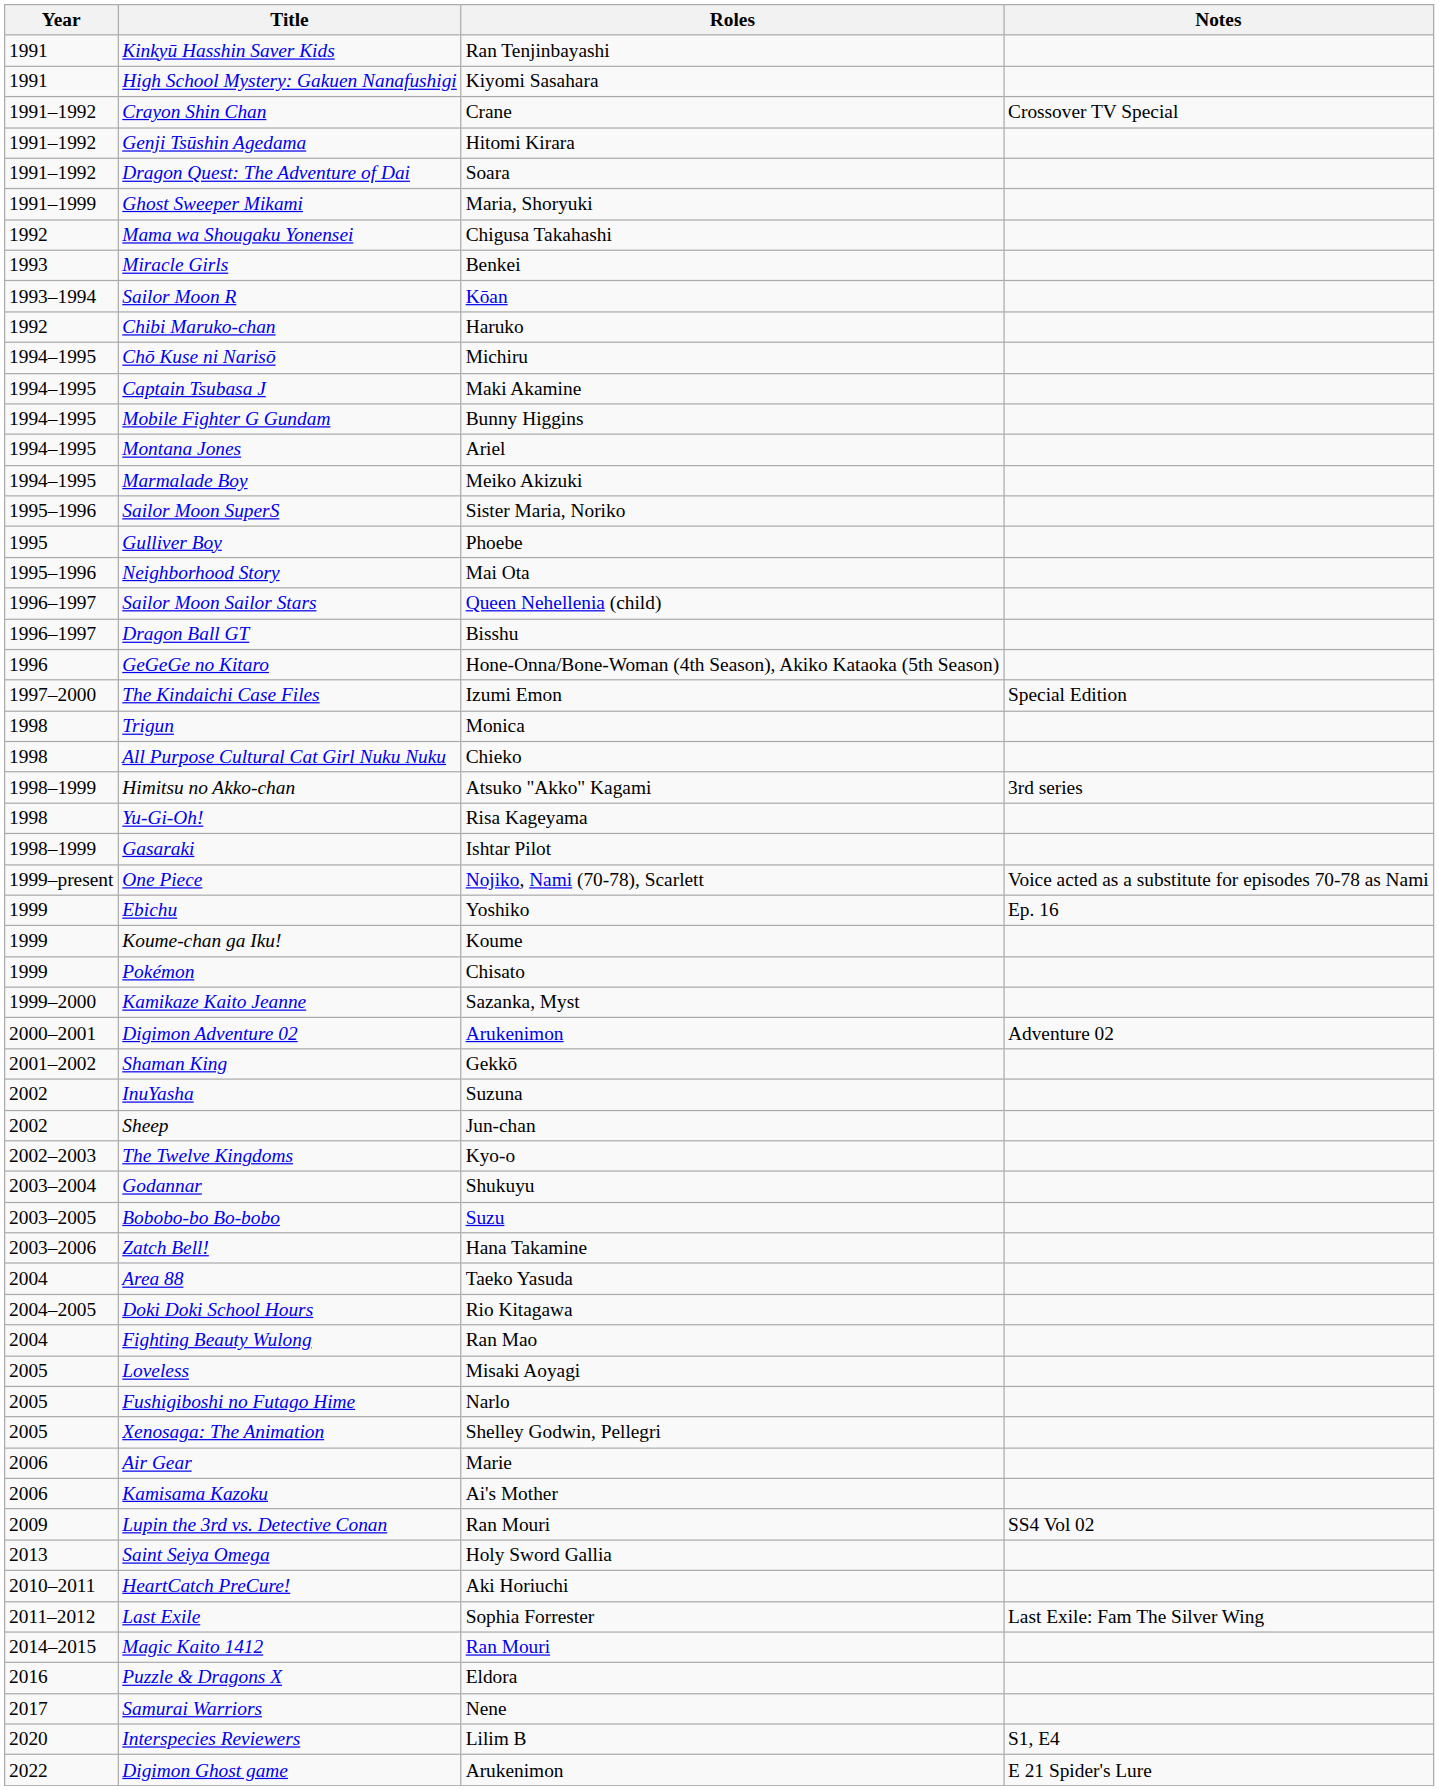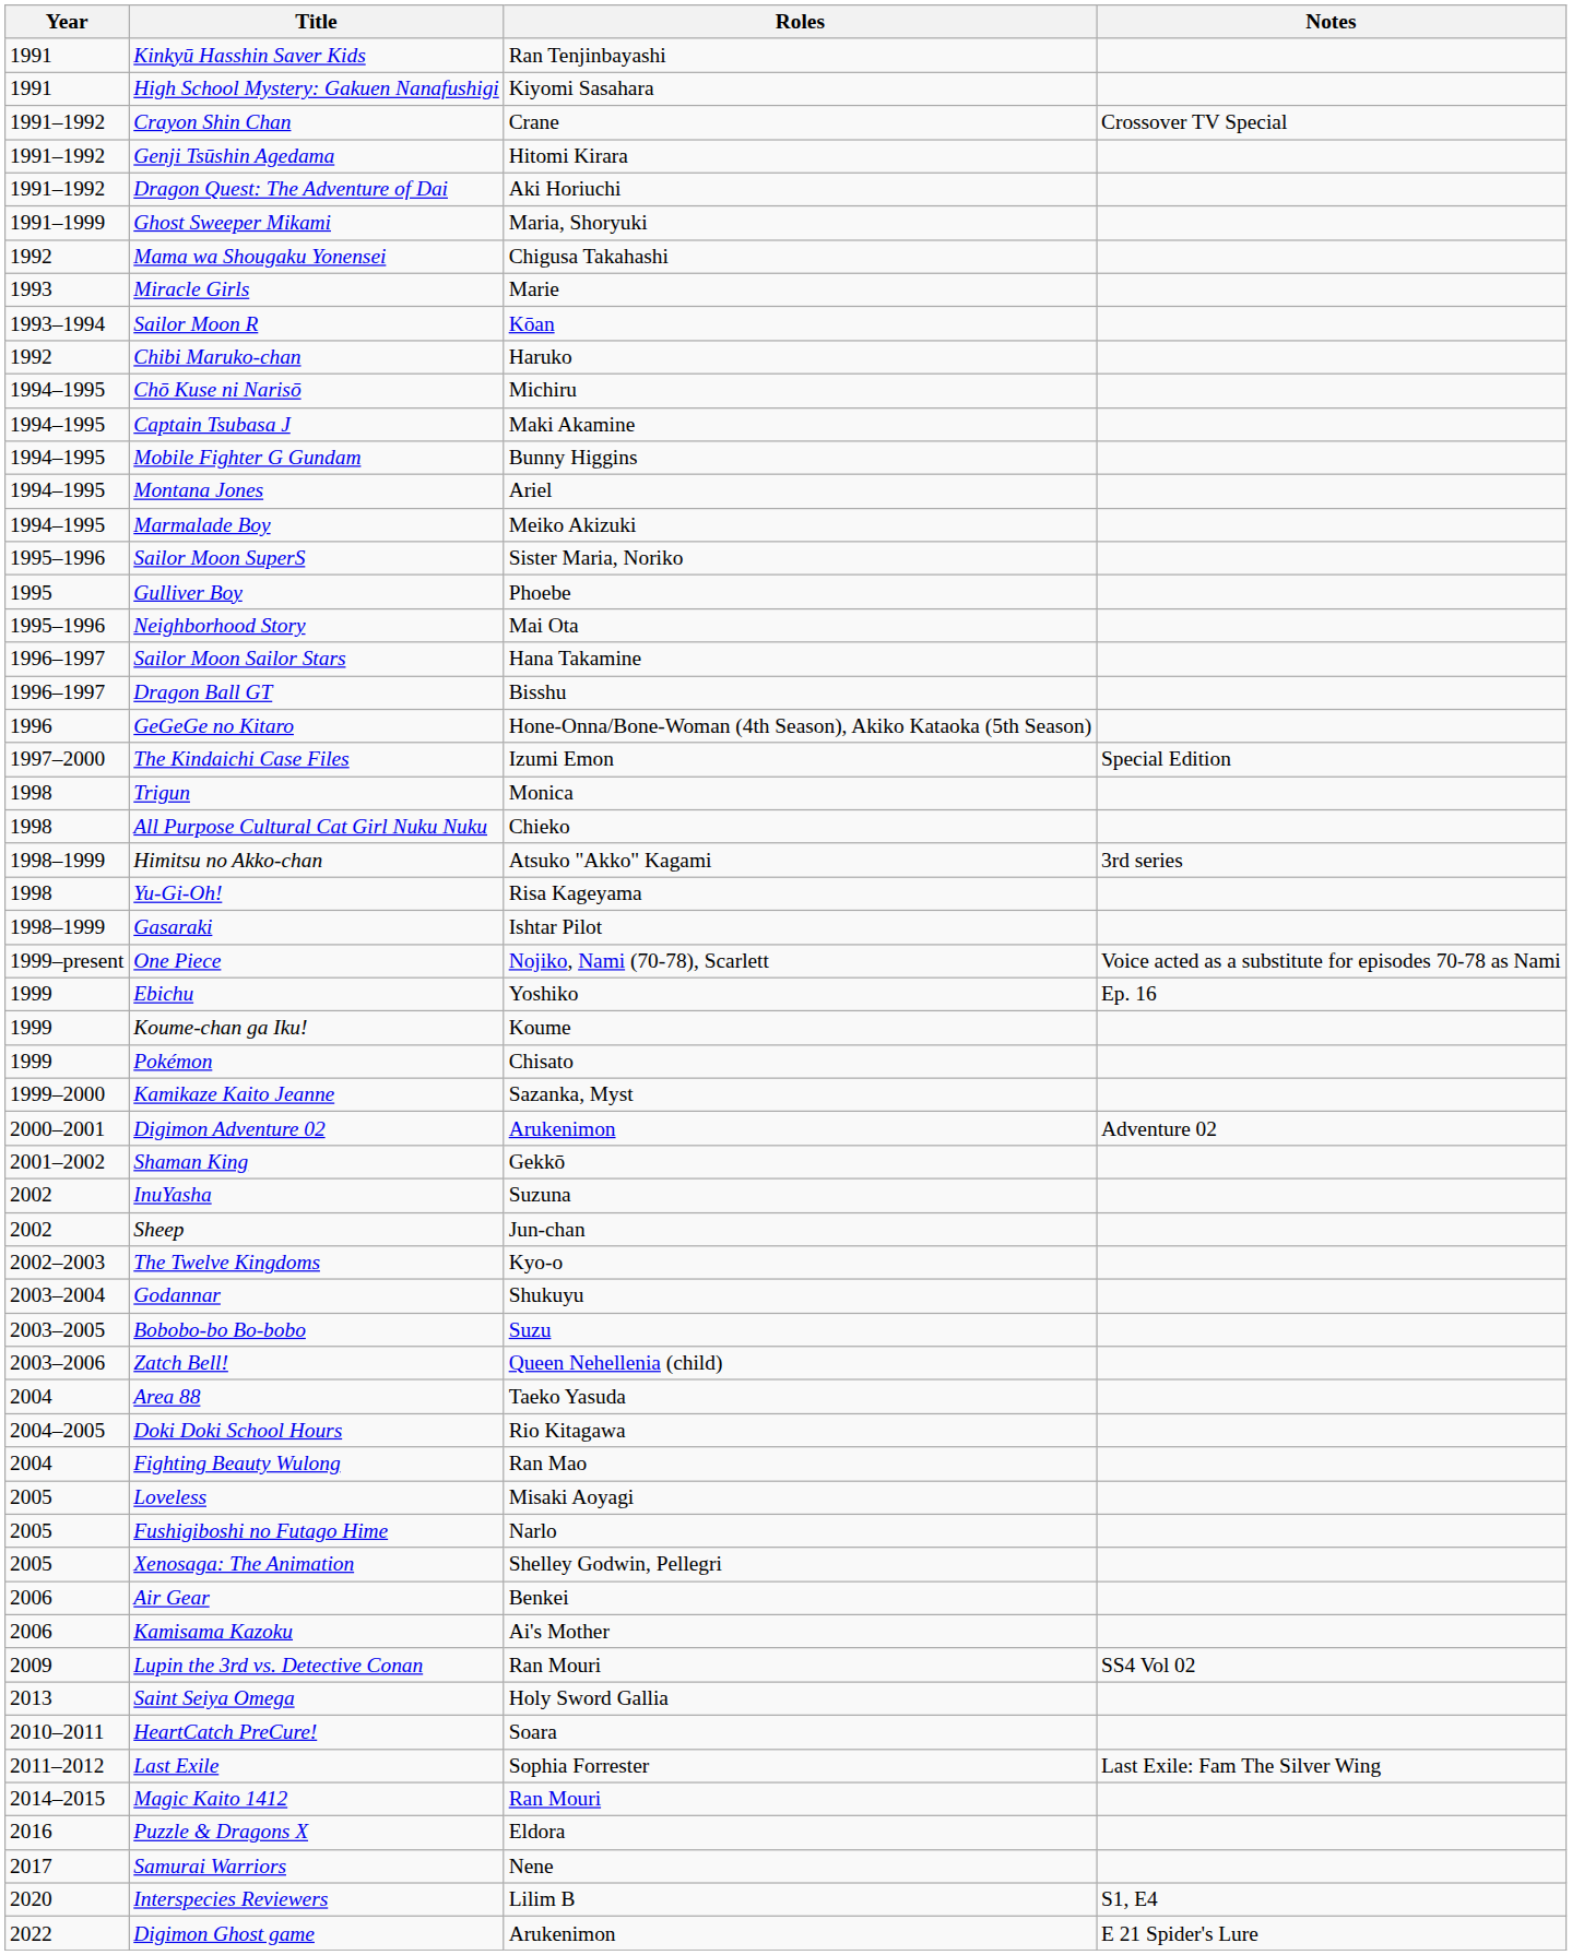Dragon Quest: The Adventure of Dai | Roles: Soara -> Aki Horiuchi
Miracle Girls | Roles: Benkei -> Marie
Sailor Moon Sailor Stars | Roles: Queen Nehellenia (child) -> Hana Takamine
Zatch Bell! | Roles: Hana Takamine -> Queen Nehellenia (child)
Air Gear | Roles: Marie -> Benkei
HeartCatch PreCure! | Roles: Aki Horiuchi -> Soara
